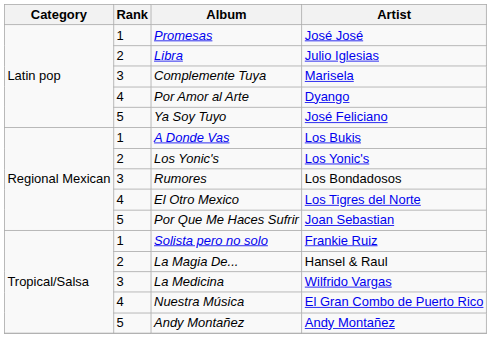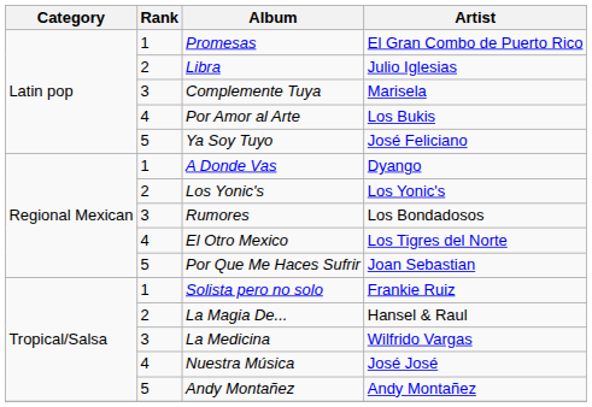Promesas | Artist: José José -> El Gran Combo de Puerto Rico
Por Amor al Arte | Artist: Dyango -> Los Bukis
A Donde Vas | Artist: Los Bukis -> Dyango
Nuestra Música | Artist: El Gran Combo de Puerto Rico -> José José
